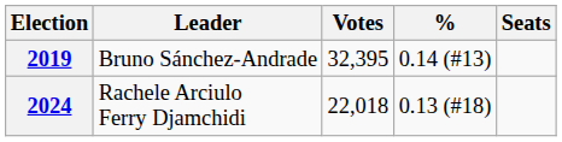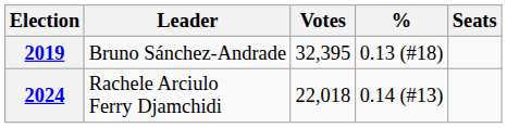2019 | %: 0.14 (#13) -> 0.13 (#18)
2024 | %: 0.13 (#18) -> 0.14 (#13)
